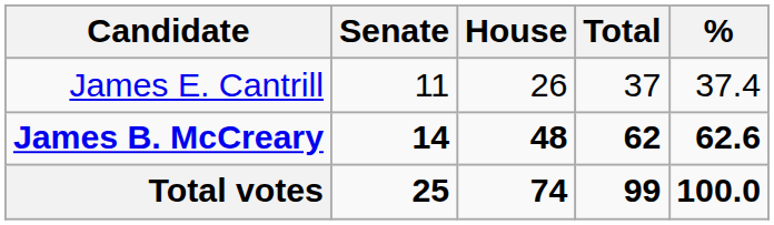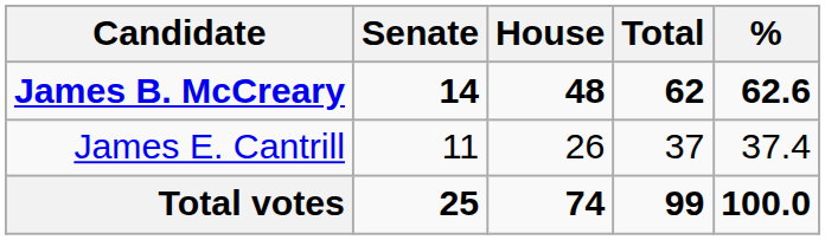rows swapped: James B. McCreary <-> James E. Cantrill
